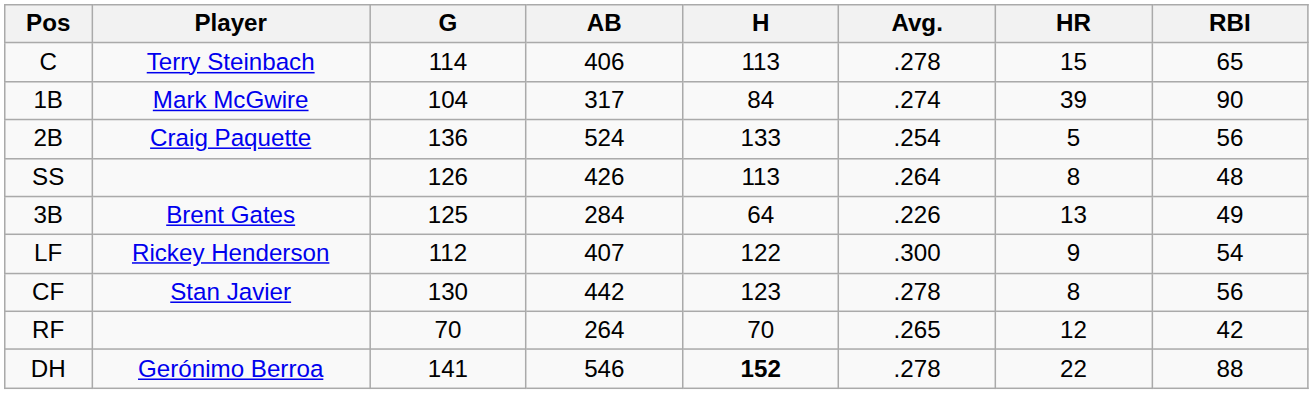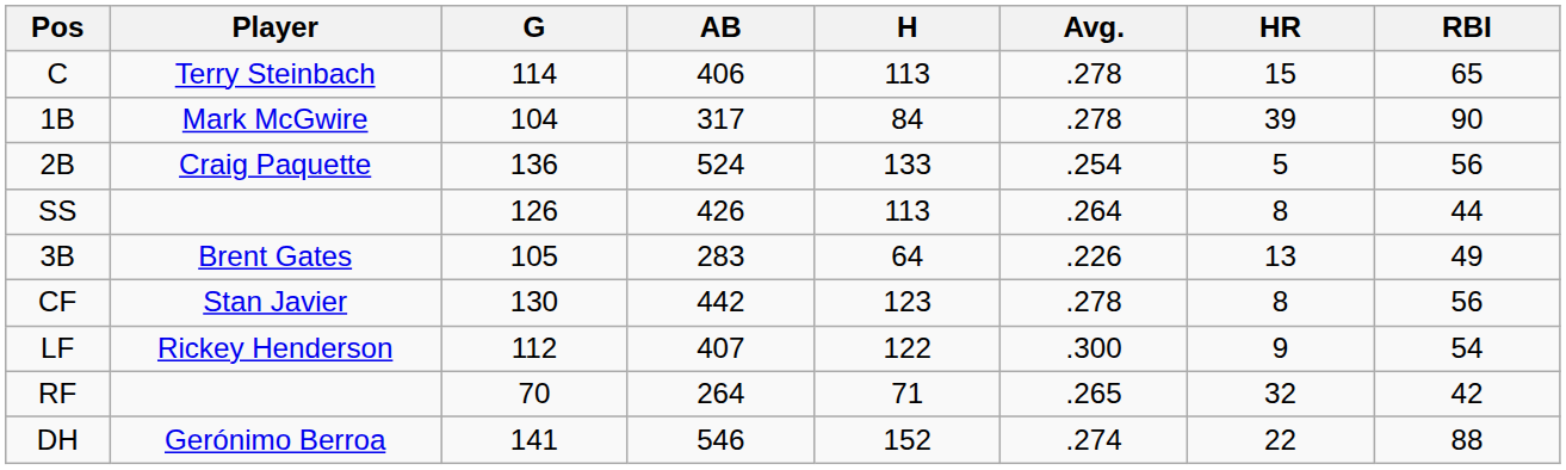1B | Avg.: .274 -> .278
SS | RBI: 48 -> 44
3B | G: 125 -> 105
3B | AB: 284 -> 283
rows swapped: LF <-> CF
RF | H: 70 -> 71
RF | HR: 12 -> 32
DH | H: bold -> normal
DH | Avg.: .278 -> .274
